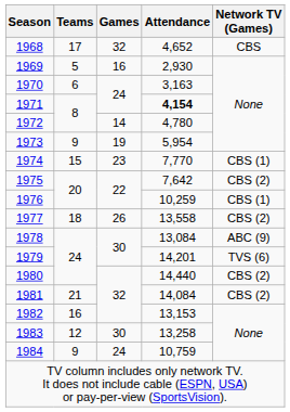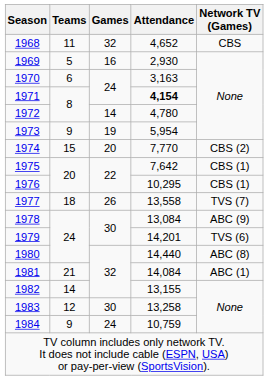1968 | Teams: 17 -> 11
1974 | Games: 23 -> 20
1974 | Network TV (Games): CBS (1) -> CBS (2)
1975 | Network TV (Games): CBS (2) -> CBS (1)
1976 | Attendance: 10,259 -> 10,295
1977 | Network TV (Games): CBS (2) -> TVS (7)
1980 | Network TV (Games): CBS (2) -> ABC (8)
1981 | Network TV (Games): CBS (2) -> ABC (1)
1982 | Teams: 16 -> 14
1982 | Attendance: 13,153 -> 13,155
